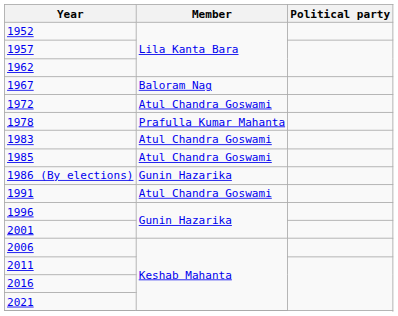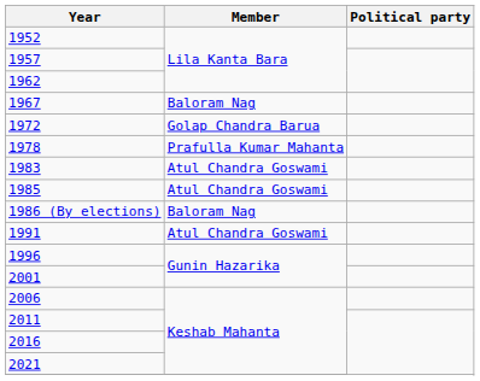1972 | Member: Atul Chandra Goswami -> Golap Chandra Barua
1986 (By elections) | Member: Gunin Hazarika -> Baloram Nag
